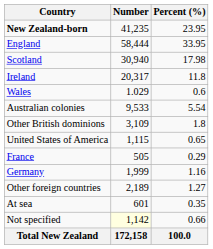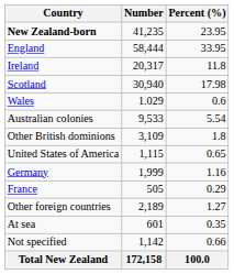rows swapped: Scotland <-> Ireland
rows swapped: Germany <-> France
Not specified | Number: lightyellow background -> no background
